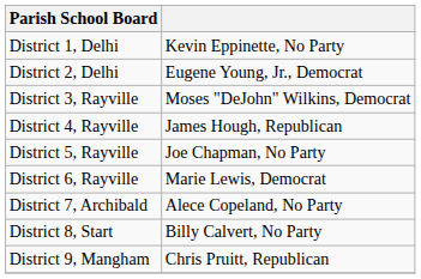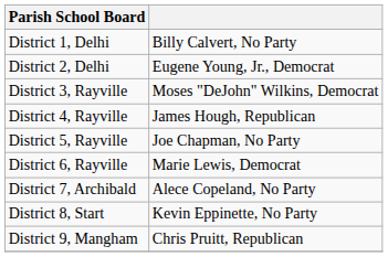District 1, Delhi | column 2: Kevin Eppinette, No Party -> Billy Calvert, No Party
District 8, Start | column 2: Billy Calvert, No Party -> Kevin Eppinette, No Party
